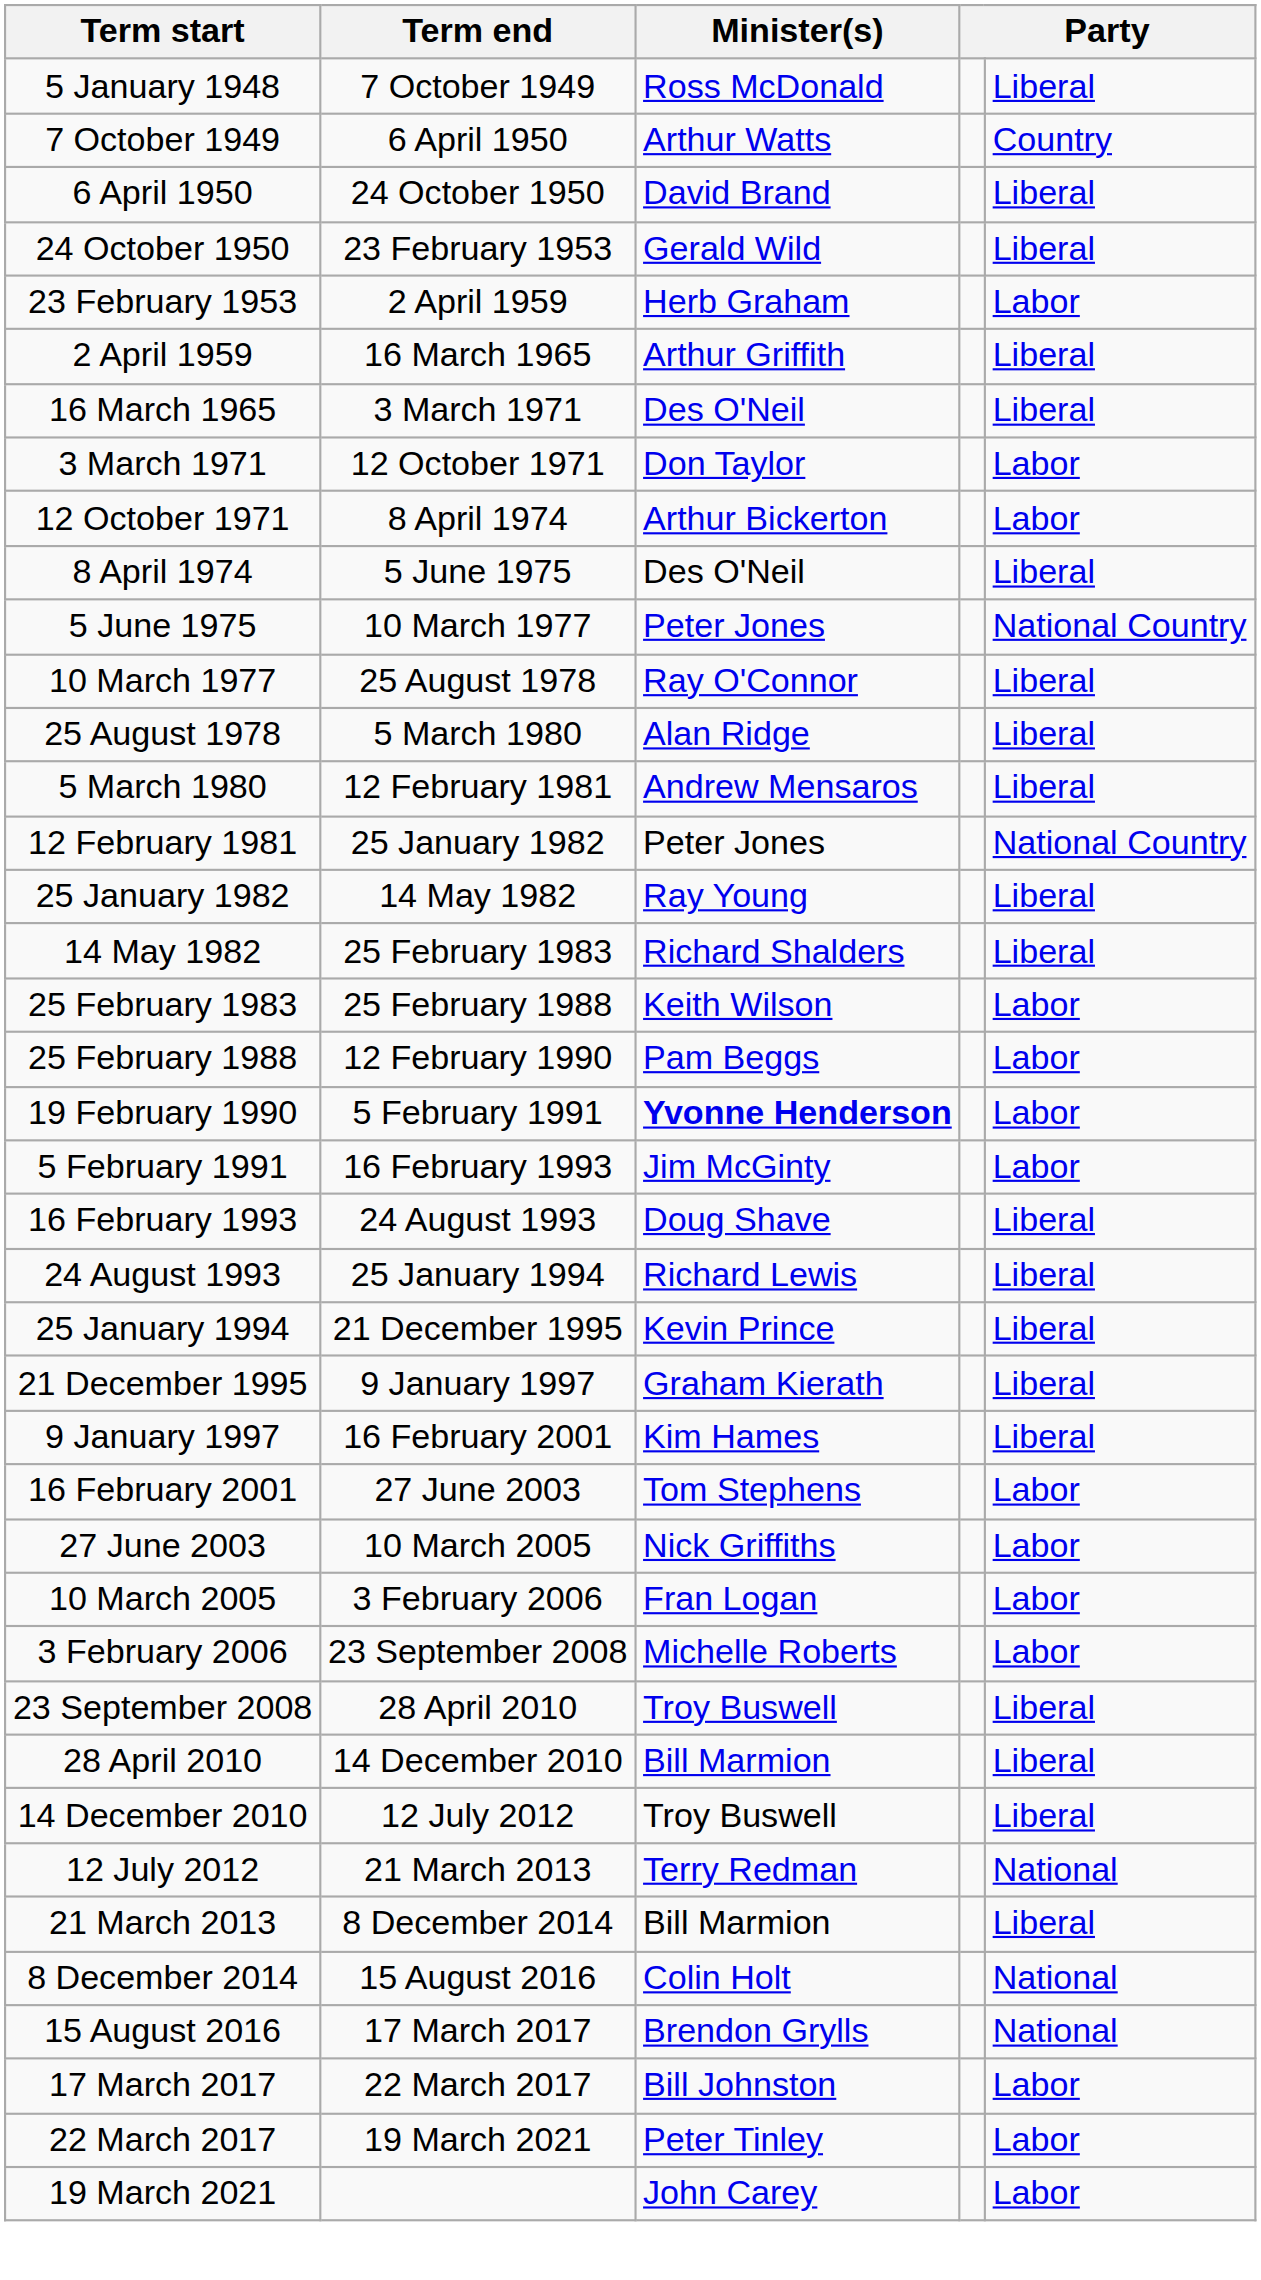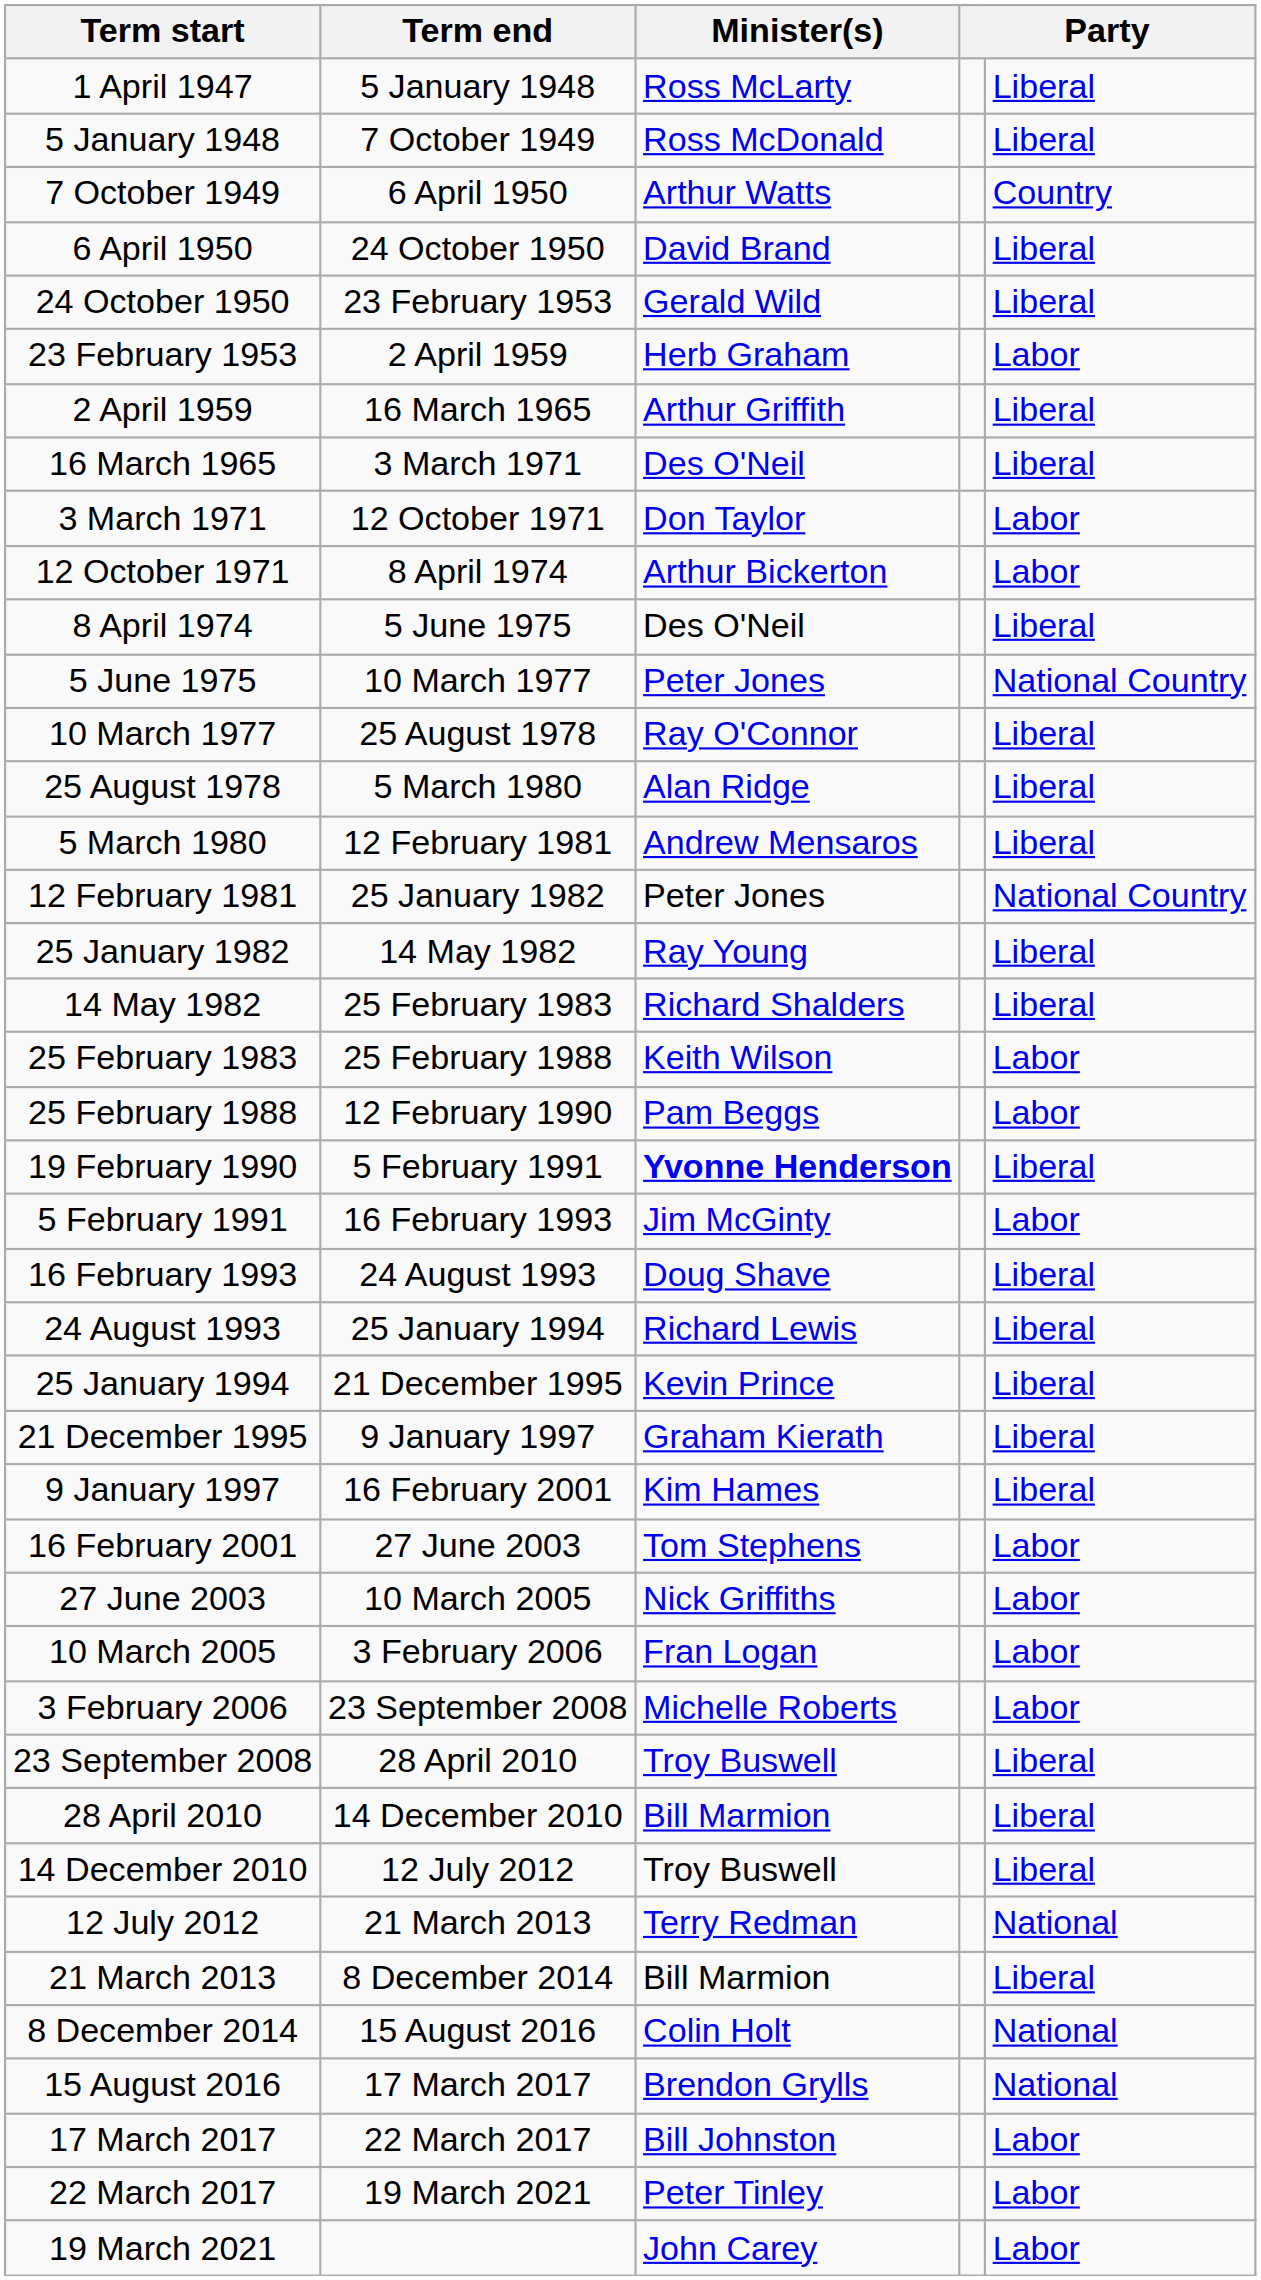+ row: 1 April 1947 | 5 January 1948 | Ross McLarty | Liberal
19 February 1990 | column 5: Labor -> Liberal
